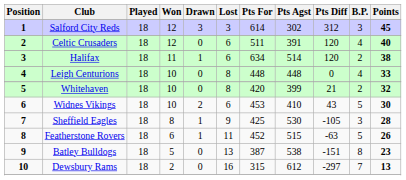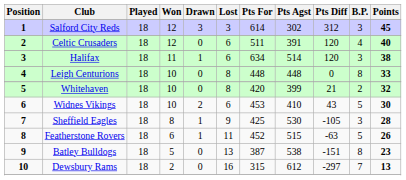Halifax | B.P.: 2 -> 3
Leigh Centurions | B.P.: 4 -> 8
